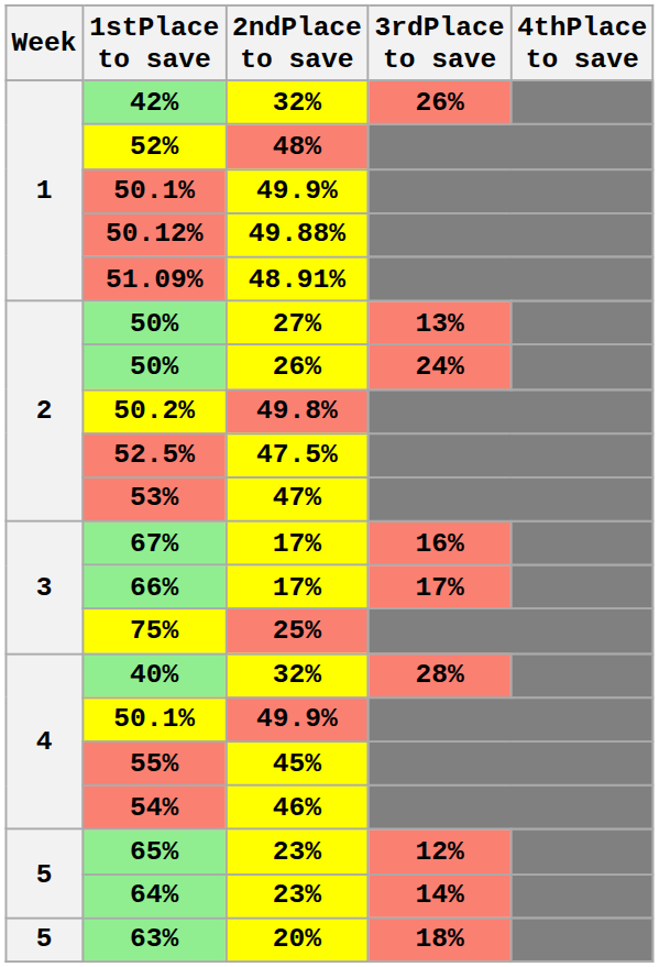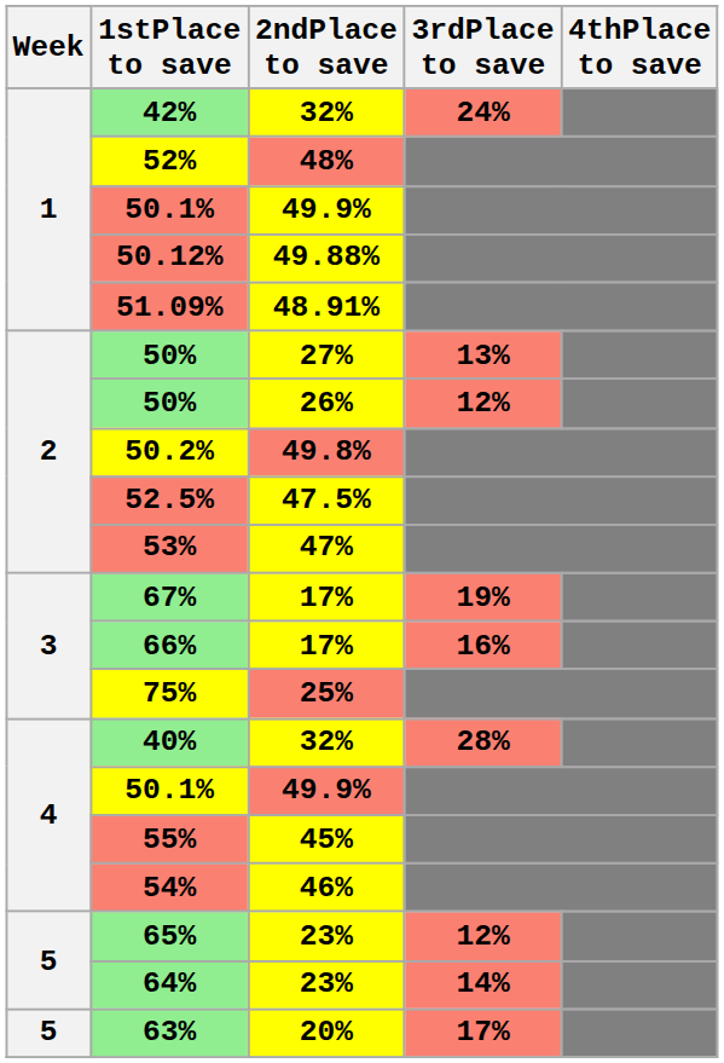42% | 3rdPlace to save: 26% -> 24%
50% / 26% | 3rdPlace to save: 24% -> 12%
67% | 3rdPlace to save: 16% -> 19%
66% | 3rdPlace to save: 17% -> 16%
63% | 3rdPlace to save: 18% -> 17%
